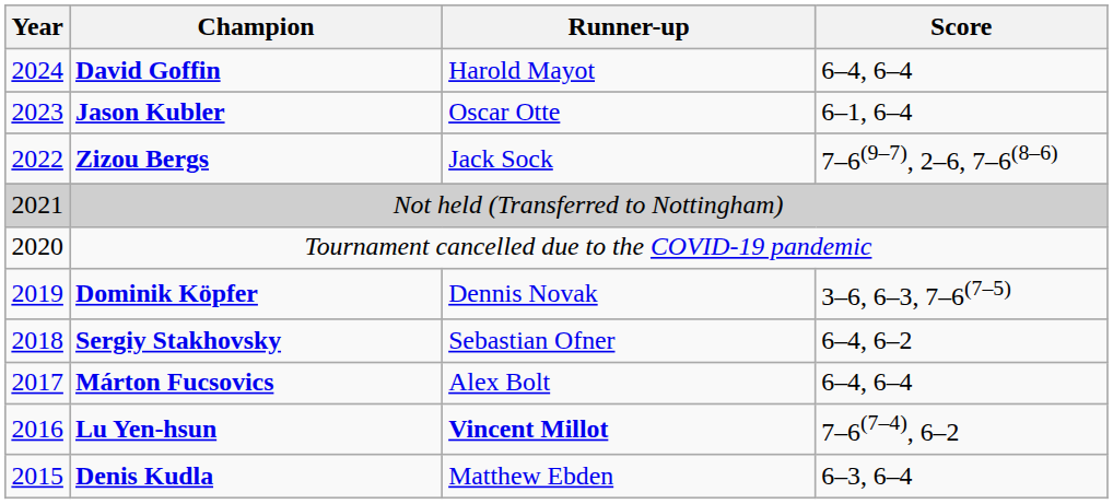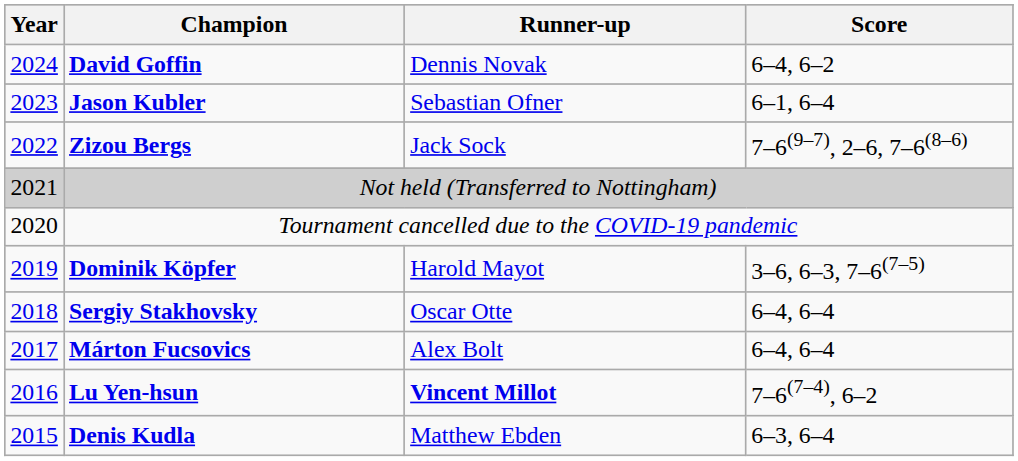David Goffin | Runner-up: Harold Mayot -> Dennis Novak
David Goffin | Score: 6–4, 6–4 -> 6–4, 6–2
Jason Kubler | Runner-up: Oscar Otte -> Sebastian Ofner
Dominik Köpfer | Runner-up: Dennis Novak -> Harold Mayot
Sergiy Stakhovsky | Runner-up: Sebastian Ofner -> Oscar Otte
Sergiy Stakhovsky | Score: 6–4, 6–2 -> 6–4, 6–4
